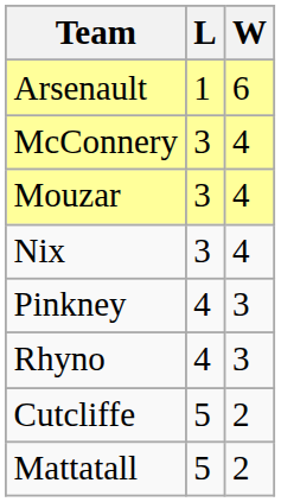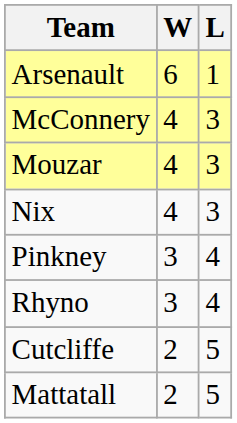columns swapped: W <-> L
